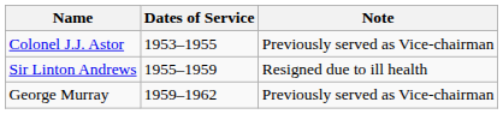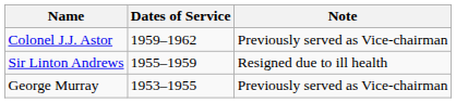Colonel J.J. Astor | Dates of Service: 1953–1955 -> 1959–1962
George Murray | Dates of Service: 1959–1962 -> 1953–1955
